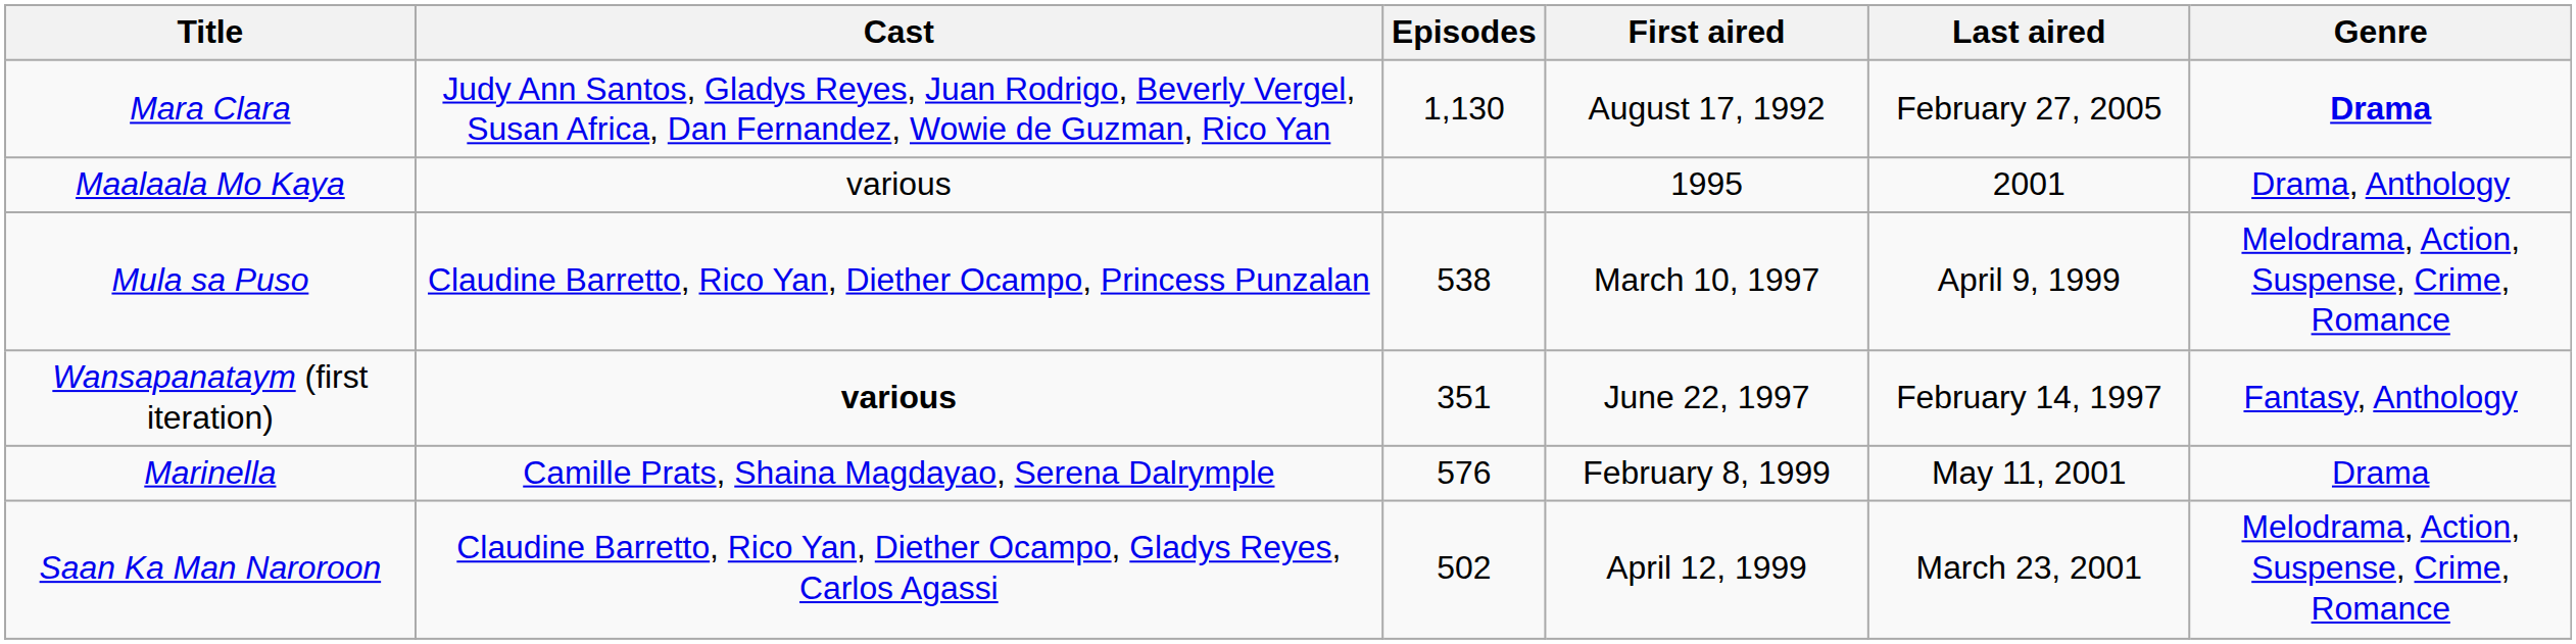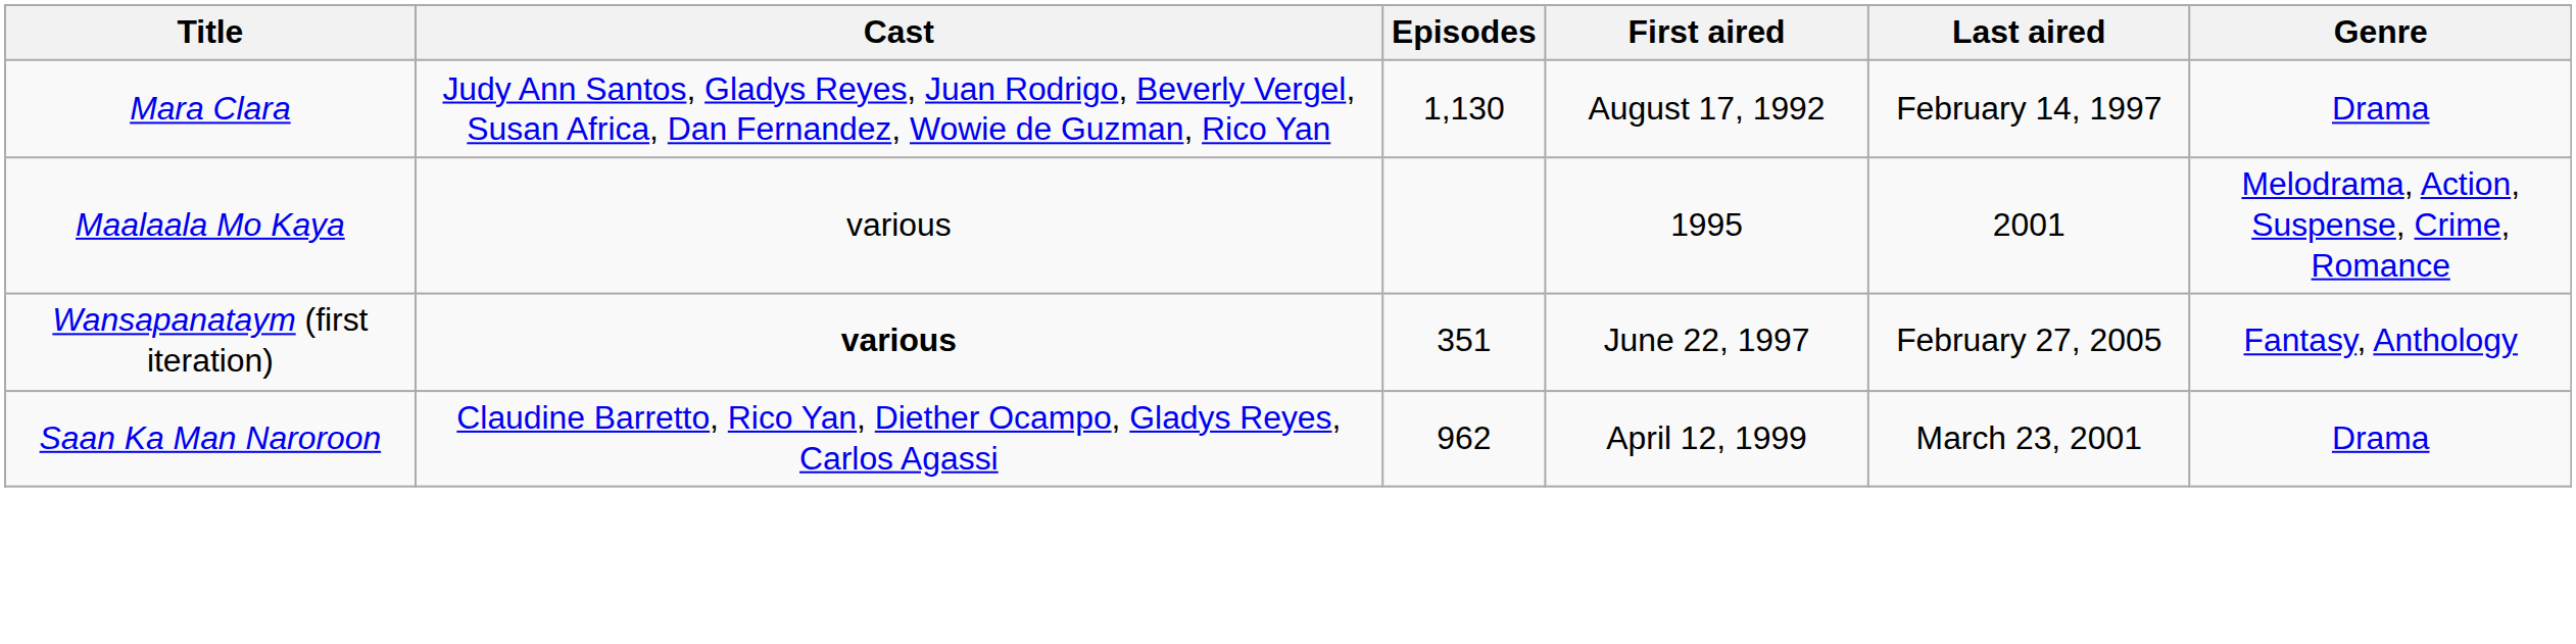Mara Clara | Last aired: February 27, 2005 -> February 14, 1997
Mara Clara | Genre: bold -> normal
Maalaala Mo Kaya | Genre: Drama, Anthology -> Melodrama, Action, Suspense, Crime, Romance
- row: Mula sa Puso | Claudine Barretto, Rico Yan, Diether Ocampo, Princess Punzalan | 538 | March 10, 1997 | April 9, 1999 | Melodrama, Action, Suspense, Crime, Romance
Wansapanataym (first iteration) | Last aired: February 14, 1997 -> February 27, 2005
- row: Marinella | Camille Prats, Shaina Magdayao, Serena Dalrymple | 576 | February 8, 1999 | May 11, 2001 | Drama
Saan Ka Man Naroroon | Episodes: 502 -> 962
Saan Ka Man Naroroon | Genre: Melodrama, Action, Suspense, Crime, Romance -> Drama
